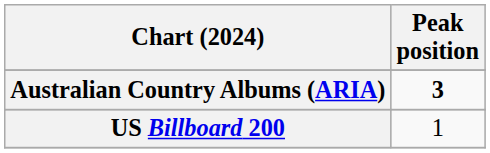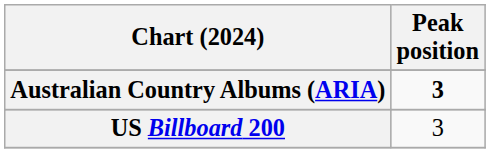US Billboard 200 | Peak position: 1 -> 3
